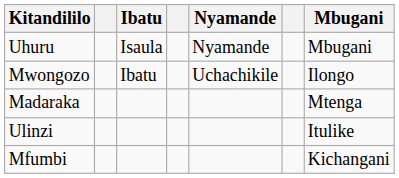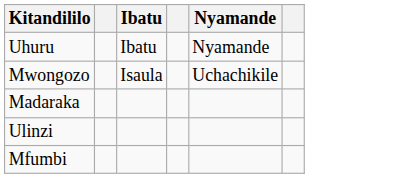- column: Mbugani | Mbugani | Ilongo | Mtenga | Itulike | Kichangani
Uhuru | Ibatu: Isaula -> Ibatu
Mwongozo | Ibatu: Ibatu -> Isaula
